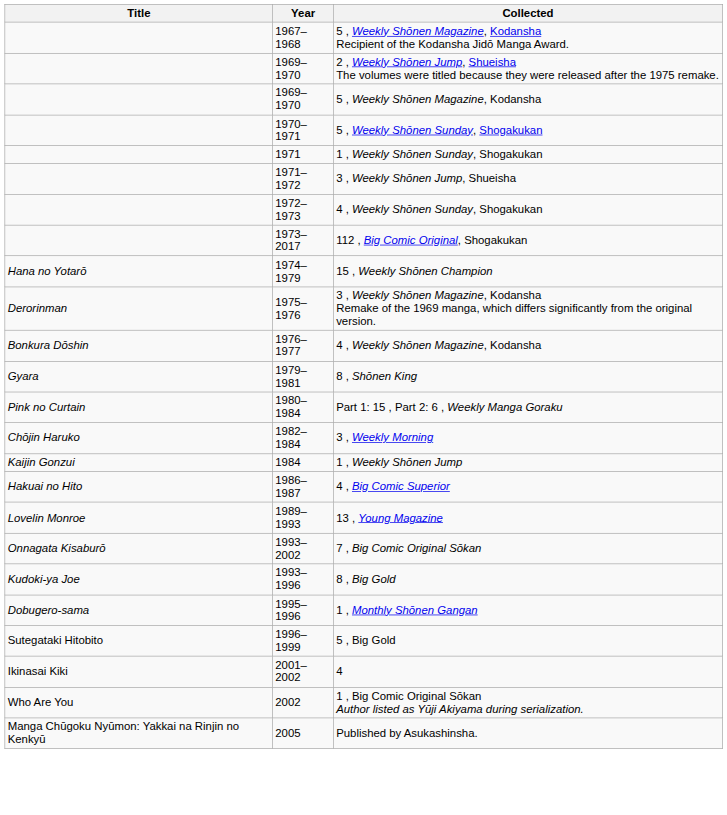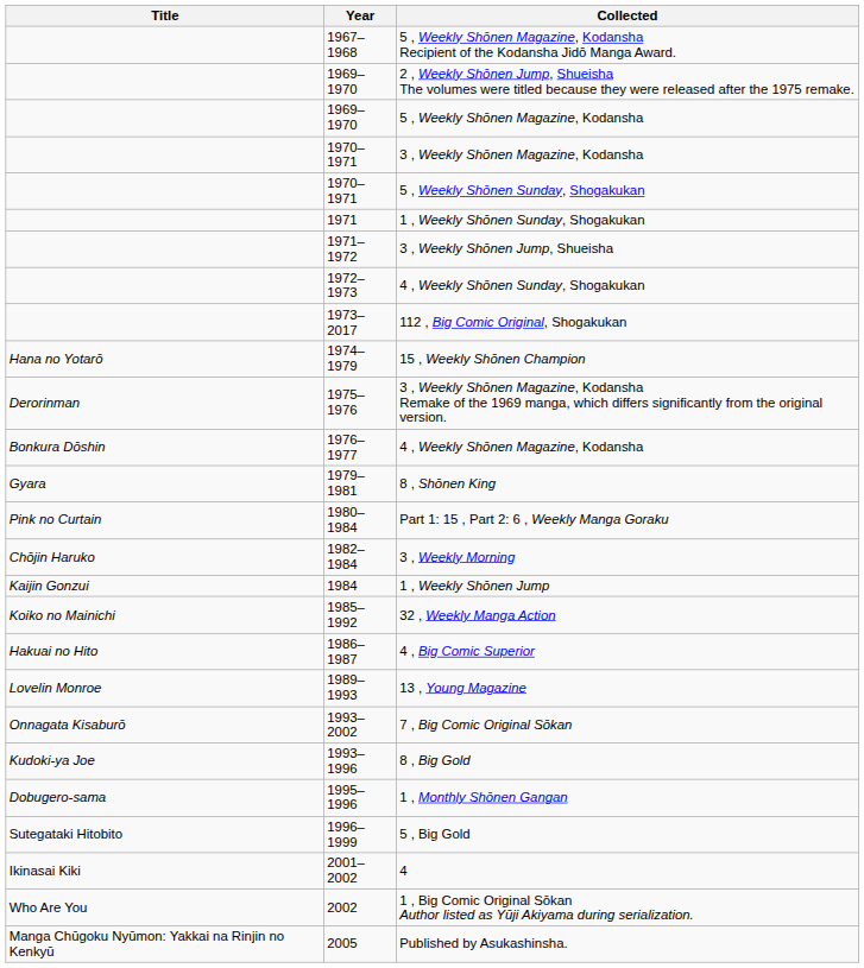+ row: 1970–1971 | 3 , Weekly Shōnen Magazine, Kodansha
+ row: Koiko no Mainichi | 1985–1992 | 32 , Weekly Manga Action
